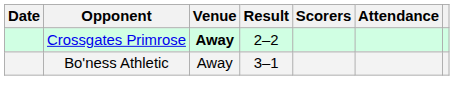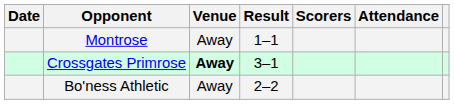+ row: Montrose | Away | 1–1
Crossgates Primrose | Result: 2–2 -> 3–1
Bo'ness Athletic | Result: 3–1 -> 2–2
